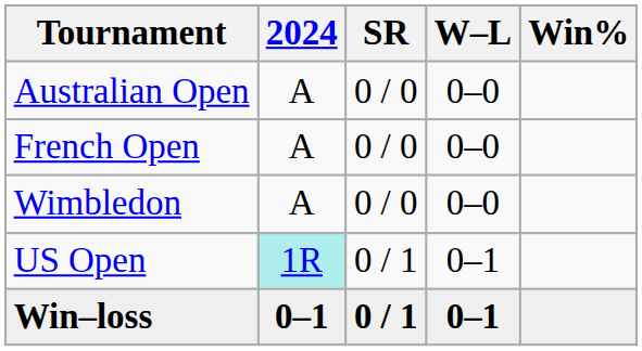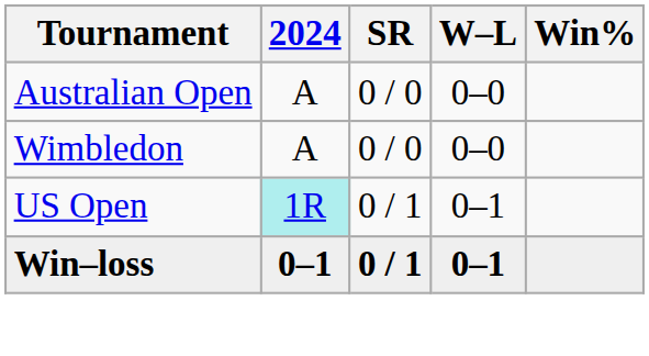- row: French Open | A | 0 / 0 | 0–0
